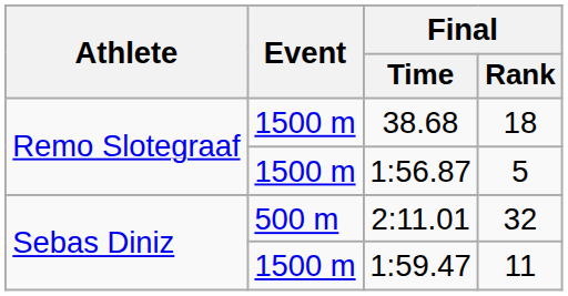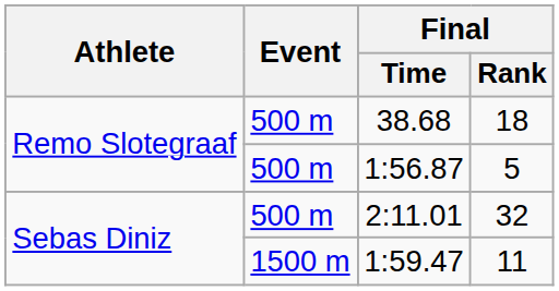38.68 | Event: 1500 m -> 500 m
1:56.87 | Event: 1500 m -> 500 m
